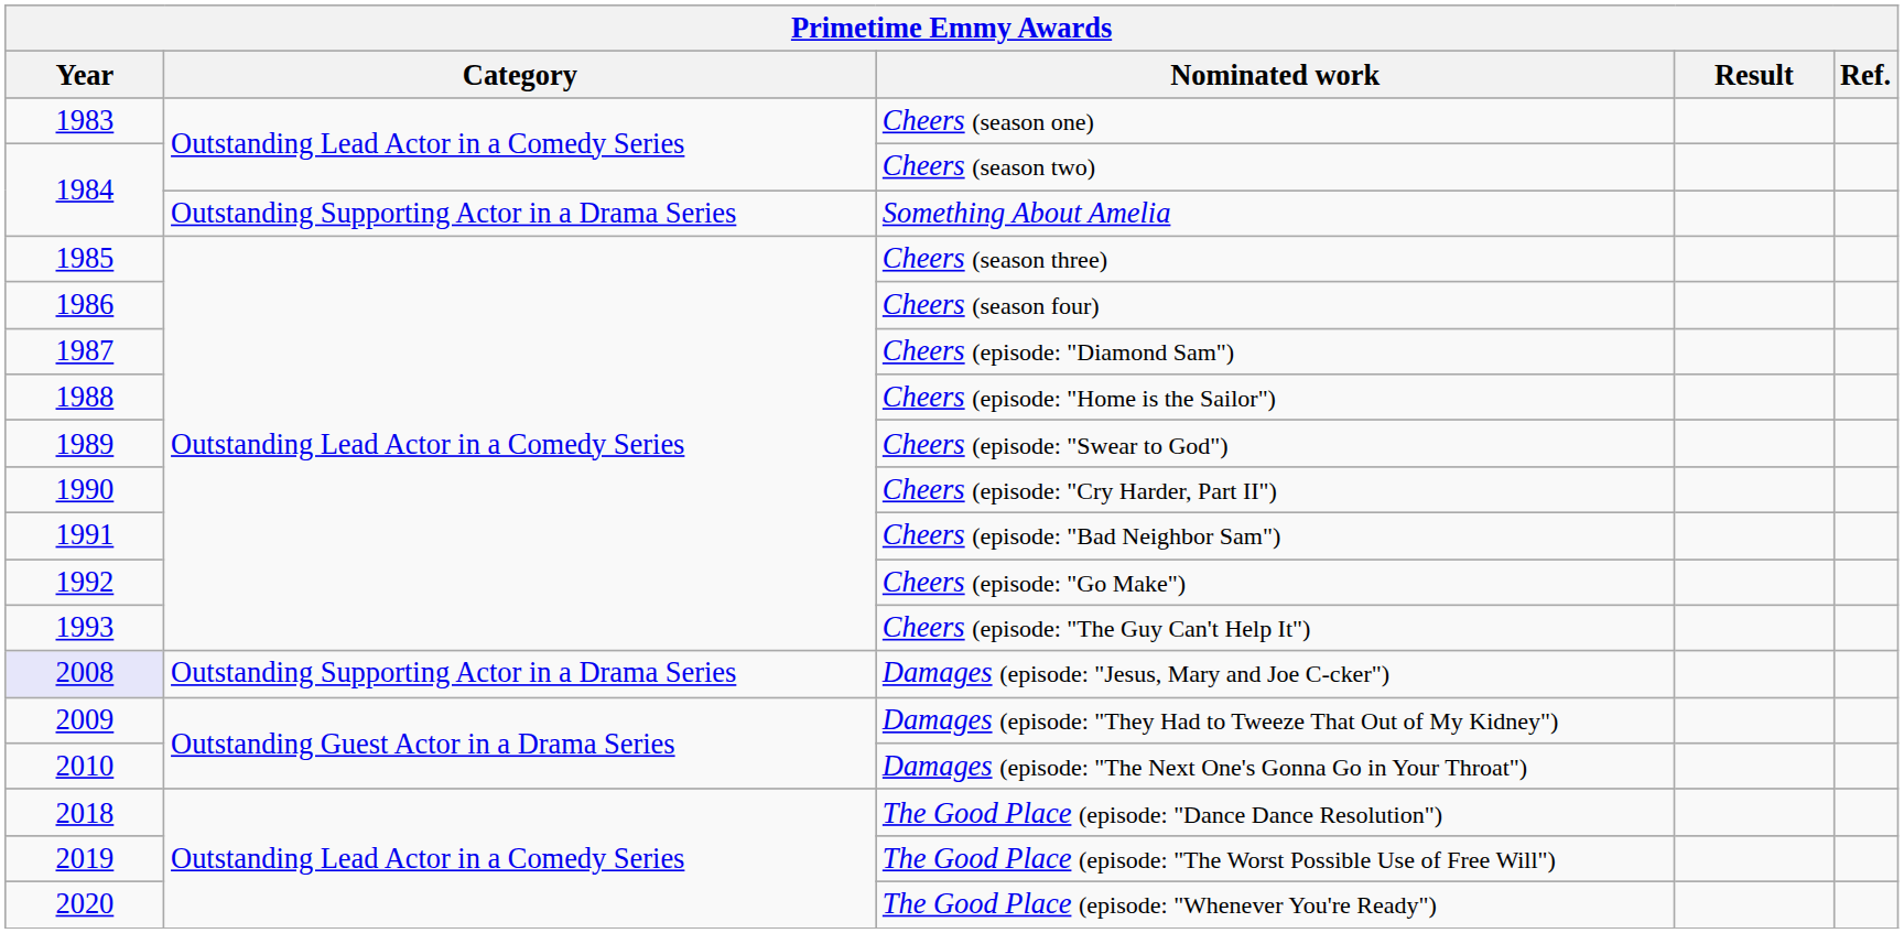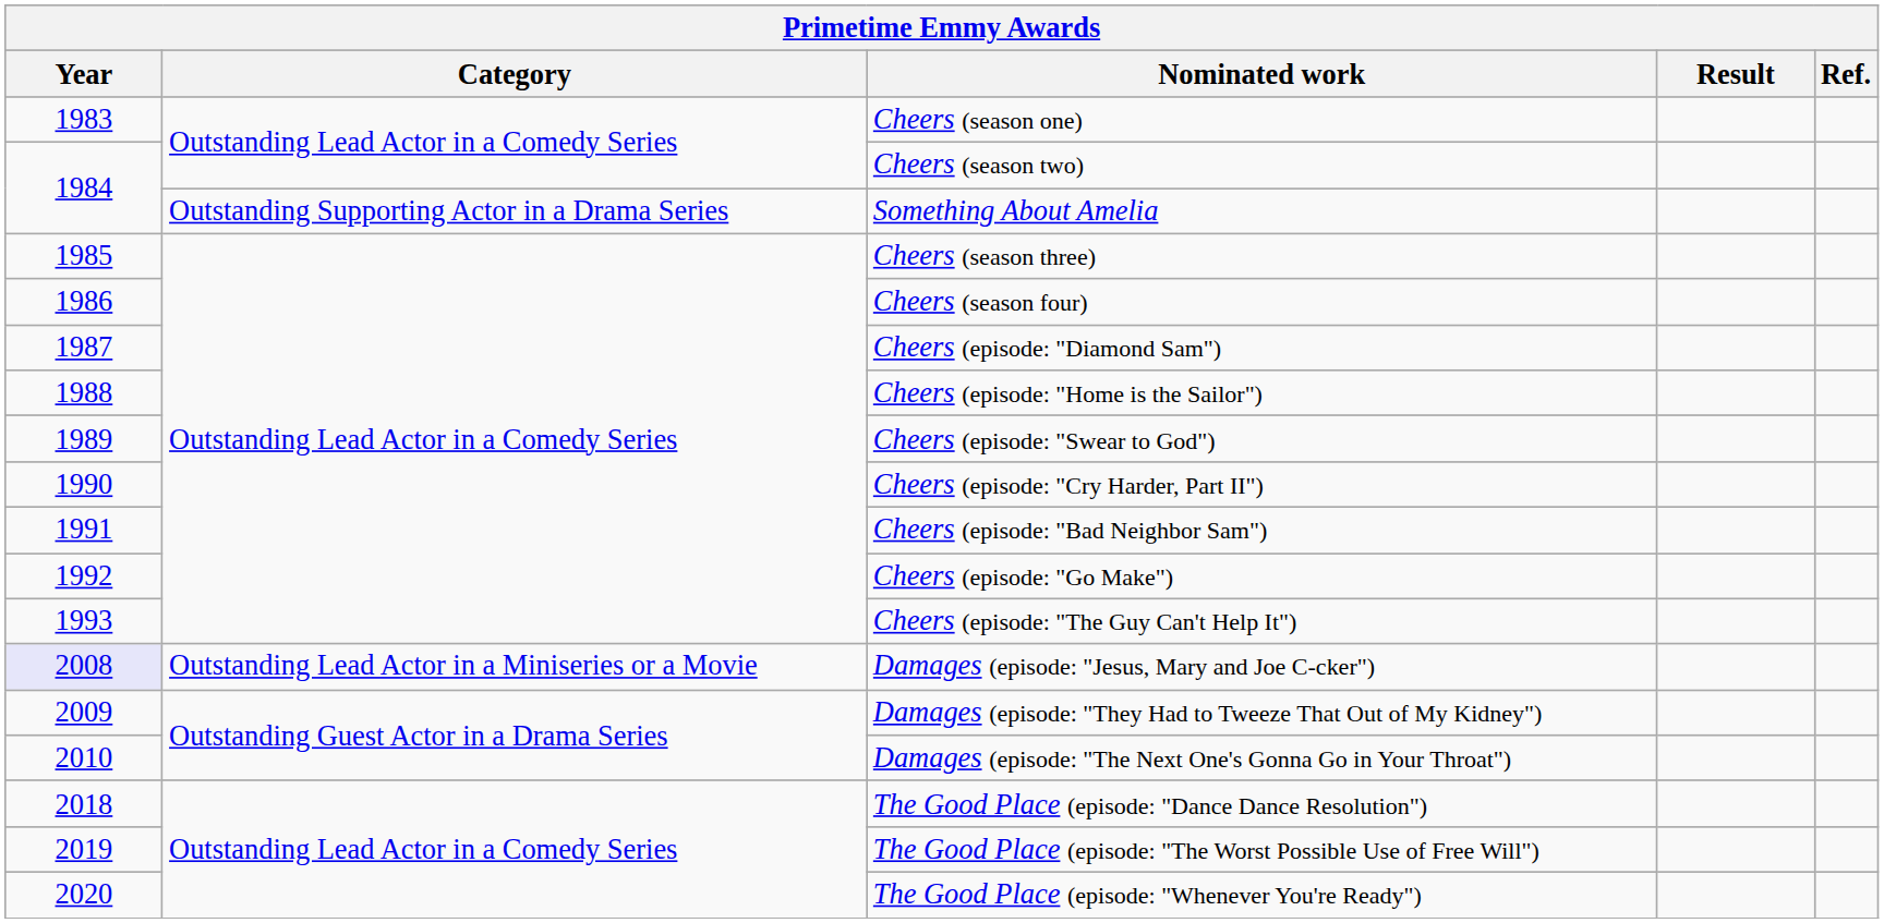Damages (episode: "Jesus, Mary and Joe C-cker") | Category: Outstanding Supporting Actor in a Drama Series -> Outstanding Lead Actor in a Miniseries or a Movie
